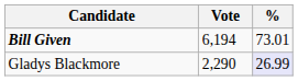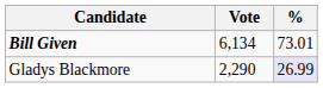Bill Given | Vote: 6,194 -> 6,134
